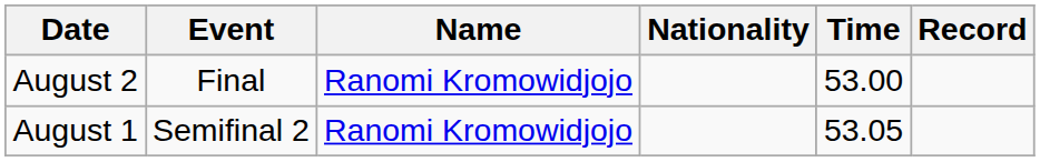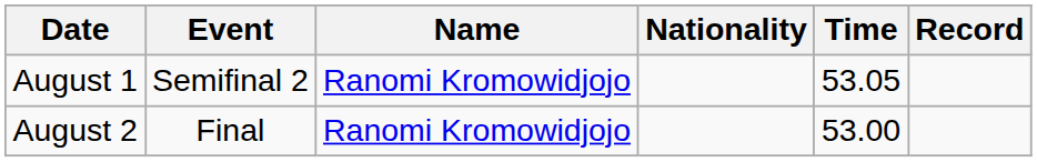rows swapped: August 1 <-> August 2
